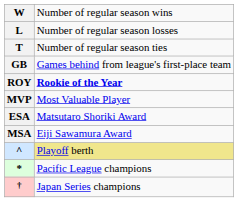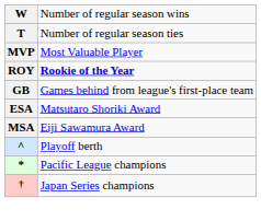- row: L | Number of regular season losses
rows swapped: GB <-> MVP
^ | column 2: khaki background -> no background
